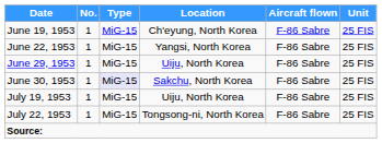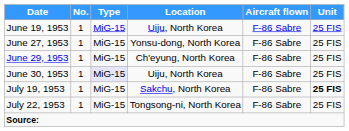June 19, 1953 | Location: Ch'eyung, North Korea -> Uiju, North Korea
- row: June 22, 1953 | 1 | MiG-15 | Yangsi, North Korea | F-86 Sabre | 25 FIS
+ row: June 27, 1953 | 1 | MiG-15 | Yonsu-dong, North Korea | F-86 Sabre | 25 FIS
June 29, 1953 | Location: Uiju, North Korea -> Ch'eyung, North Korea
June 30, 1953 | Location: Sakchu, North Korea -> Uiju, North Korea
July 19, 1953 | Location: Uiju, North Korea -> Sakchu, North Korea
July 19, 1953 | Unit: normal -> bold
